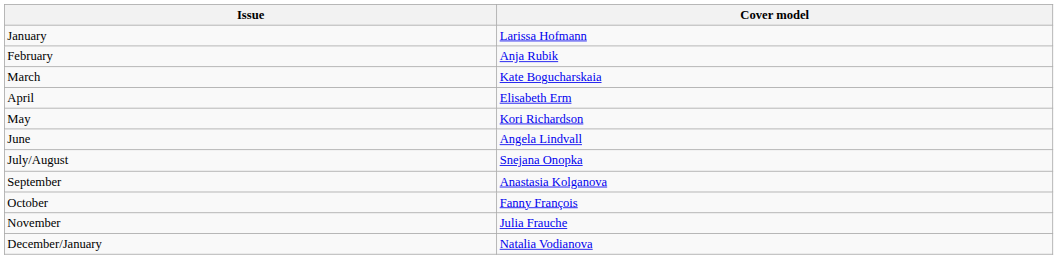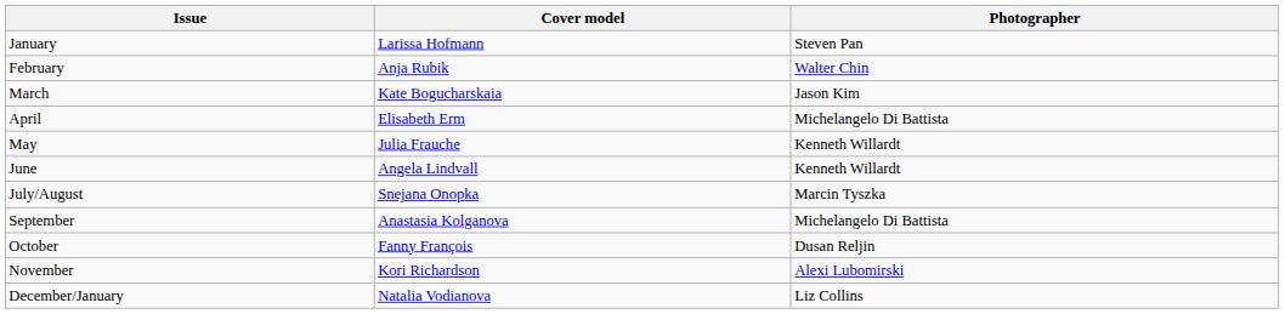+ column: Photographer | Steven Pan | Walter Chin | Jason Kim | Michelangelo Di Battista | Kenneth Willardt | Kenneth Willardt | Marcin Tyszka | Michelangelo Di Battista | Dusan Reljin | Alexi Lubomirski | Liz Collins
May | Cover model: Kori Richardson -> Julia Frauche
November | Cover model: Julia Frauche -> Kori Richardson
